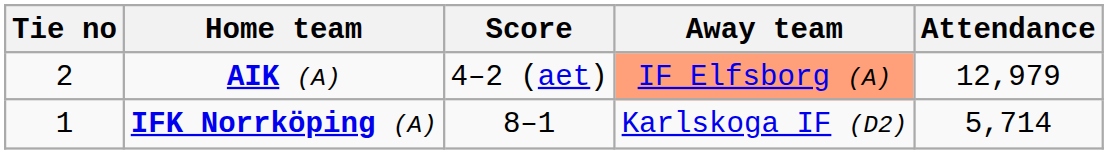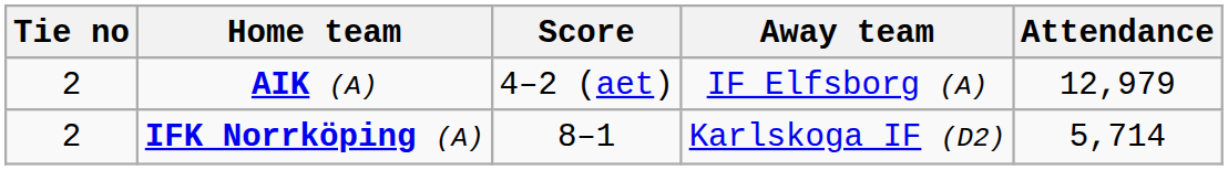AIK (A) | Away team: lightsalmon background -> no background
IFK Norrköping (A) | Tie no: 1 -> 2
